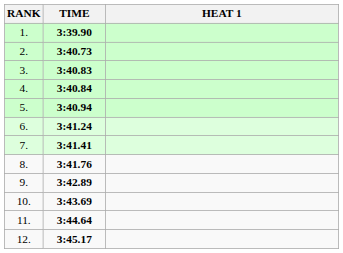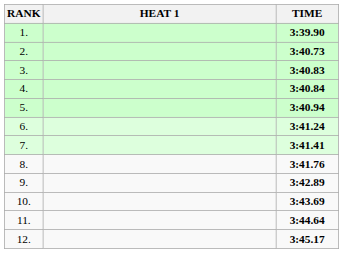columns swapped: HEAT 1 <-> TIME
